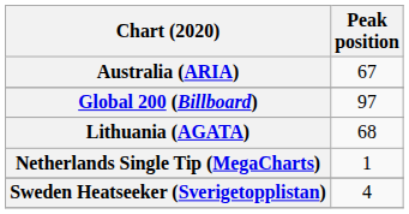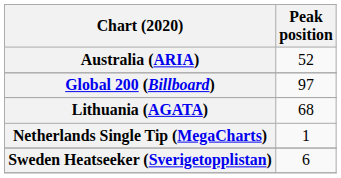Australia (ARIA) | Peak position: 67 -> 52
Sweden Heatseeker (Sverigetopplistan) | Peak position: 4 -> 6
